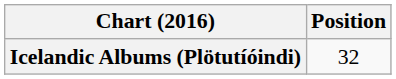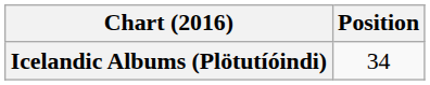Icelandic Albums (Plötutíóindi) | Position: 32 -> 34
